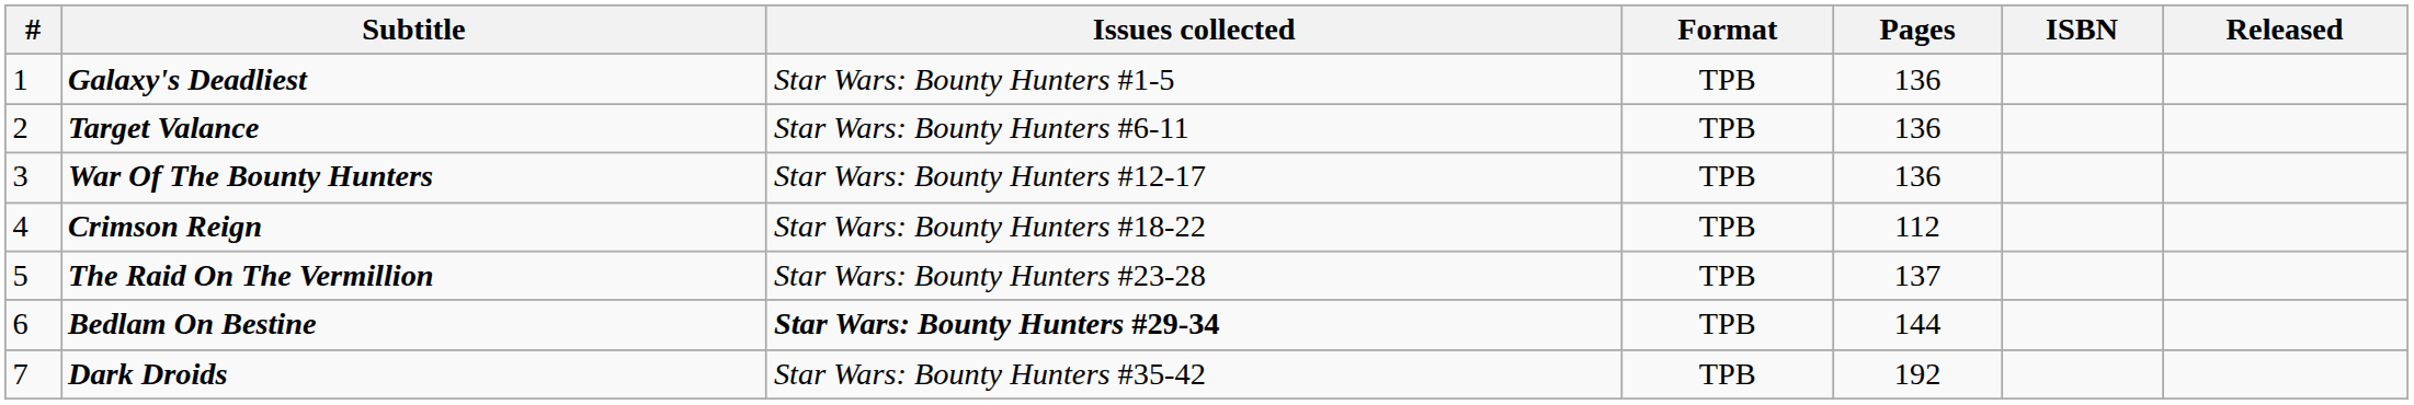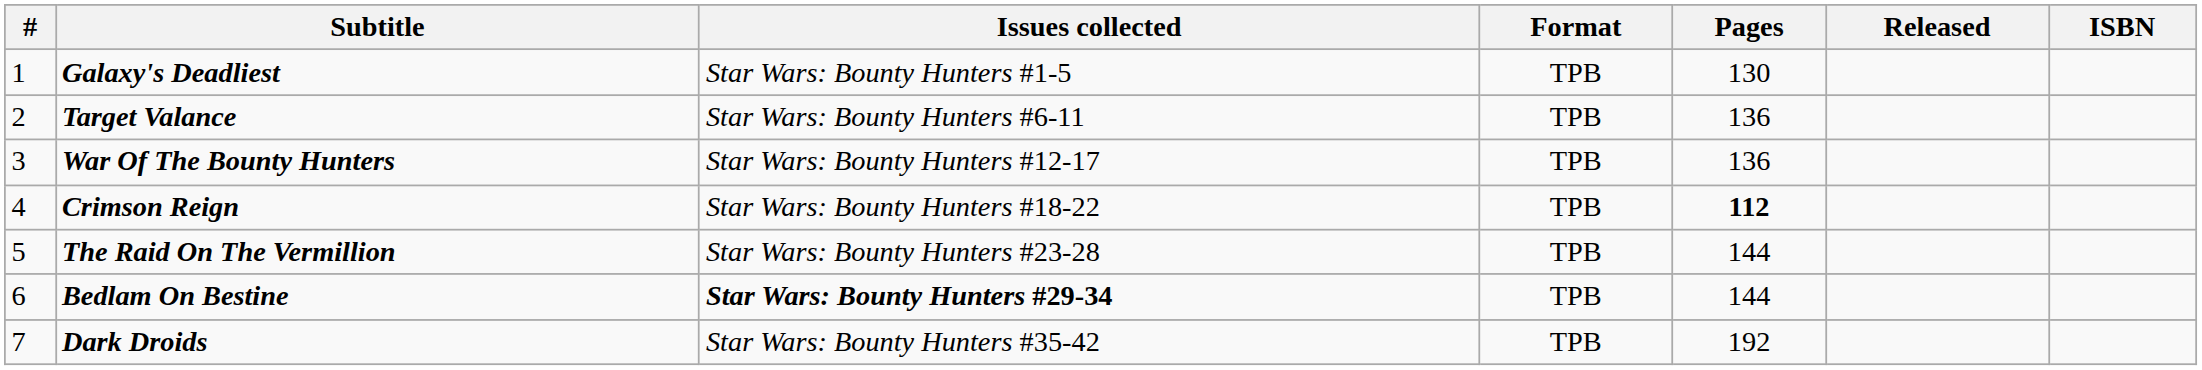columns swapped: Released <-> ISBN
Galaxy's Deadliest | Pages: 136 -> 130
Crimson Reign | Pages: normal -> bold
The Raid On The Vermillion | Pages: 137 -> 144
